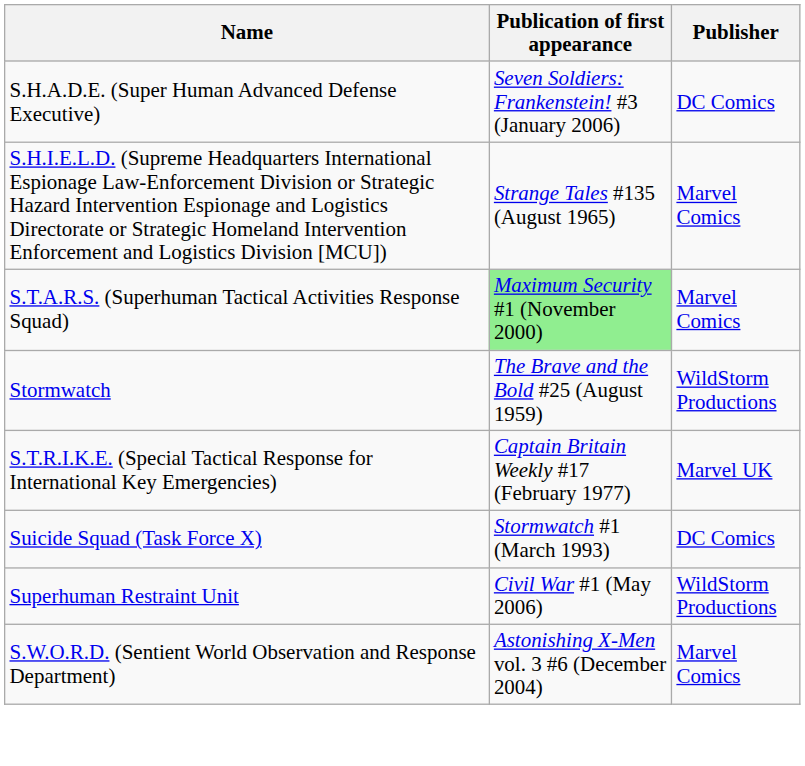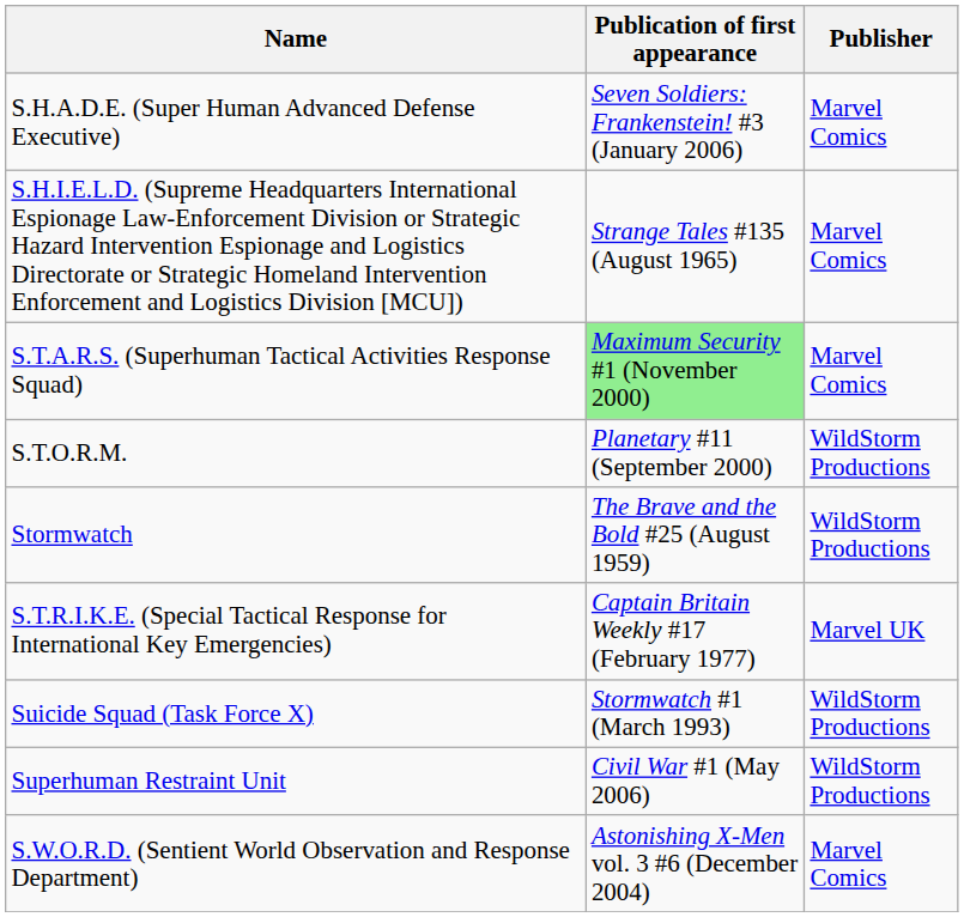S.H.A.D.E. (Super Human Advanced Defense Executive) | Publisher: DC Comics -> Marvel Comics
+ row: S.T.O.R.M. | Planetary #11 (September 2000) | WildStorm Productions
Suicide Squad (Task Force X) | Publisher: DC Comics -> WildStorm Productions
